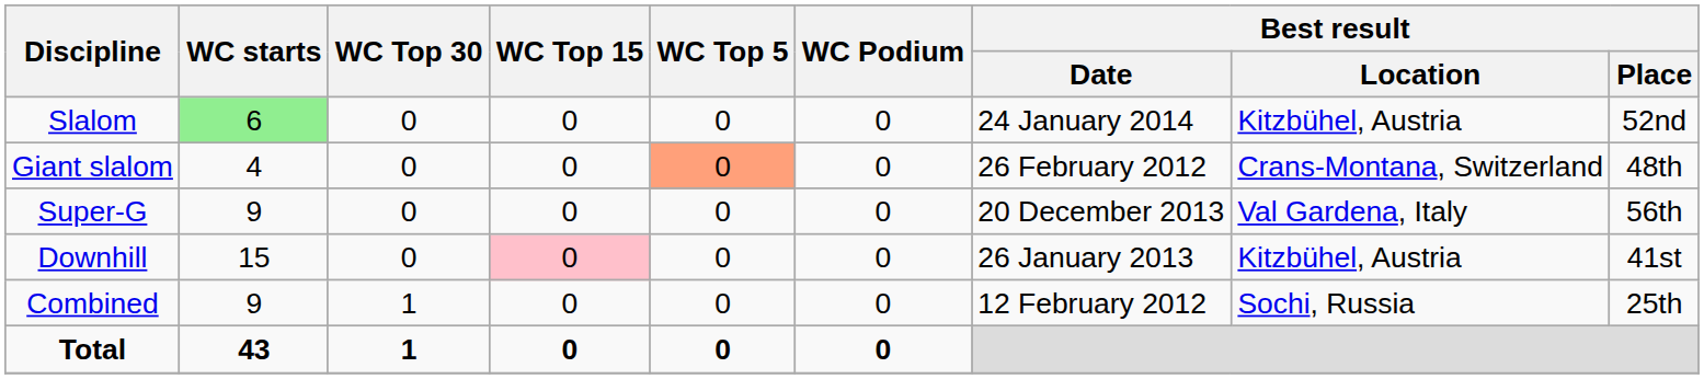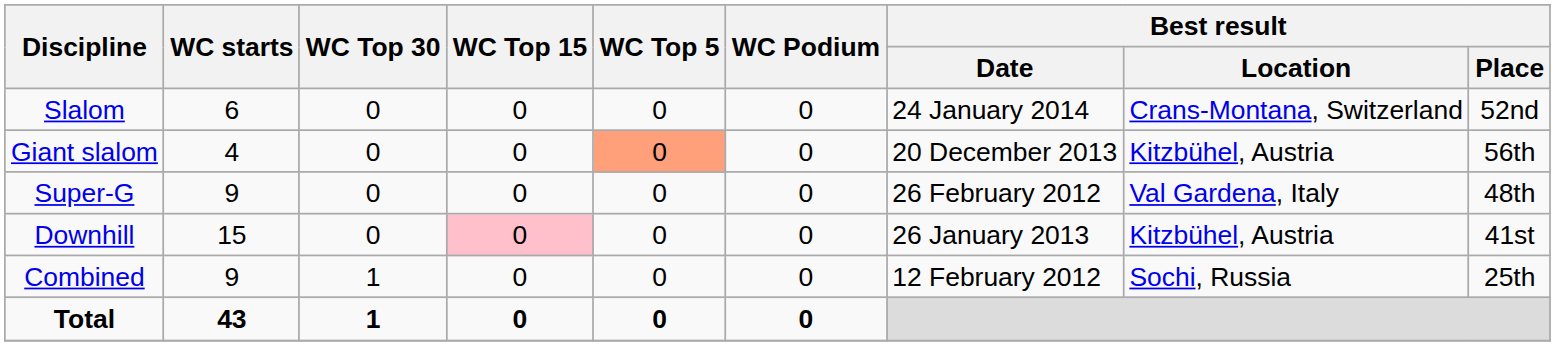Slalom | WC starts: lightgreen background -> no background
Slalom | Best result / Location: Kitzbühel, Austria -> Crans-Montana, Switzerland
Giant slalom | Best result / Date: 26 February 2012 -> 20 December 2013
Giant slalom | Best result / Location: Crans-Montana, Switzerland -> Kitzbühel, Austria
Giant slalom | Best result / Place: 48th -> 56th
Super-G | Best result / Date: 20 December 2013 -> 26 February 2012
Super-G | Best result / Place: 56th -> 48th
